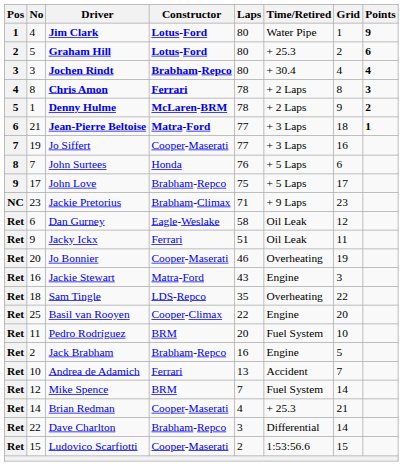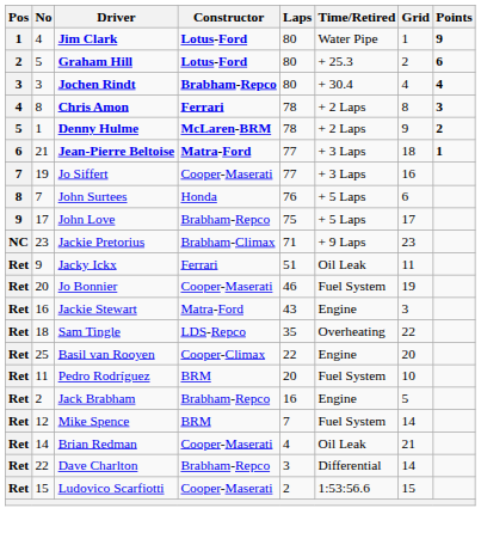- row: Ret | 6 | Dan Gurney | Eagle-Weslake | 58 | Oil Leak | 12
Jo Bonnier | Time/Retired: Overheating -> Fuel System
- row: Ret | 10 | Andrea de Adamich | Ferrari | 13 | Accident | 7
Brian Redman | Time/Retired: + 25.3 -> Oil Leak
